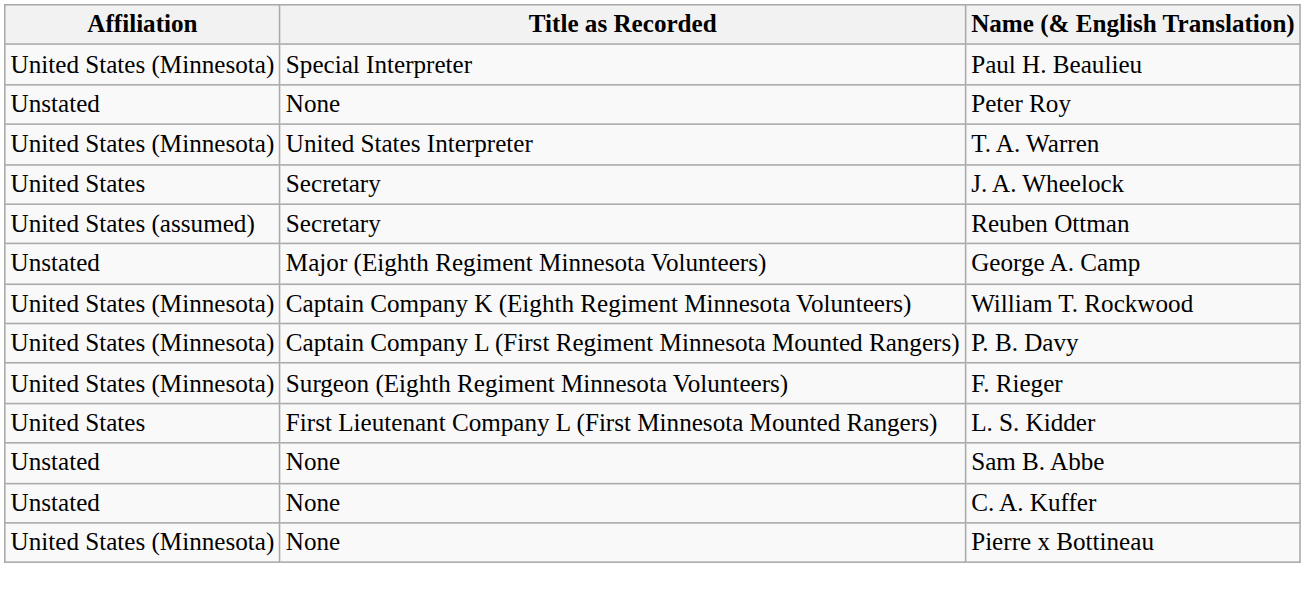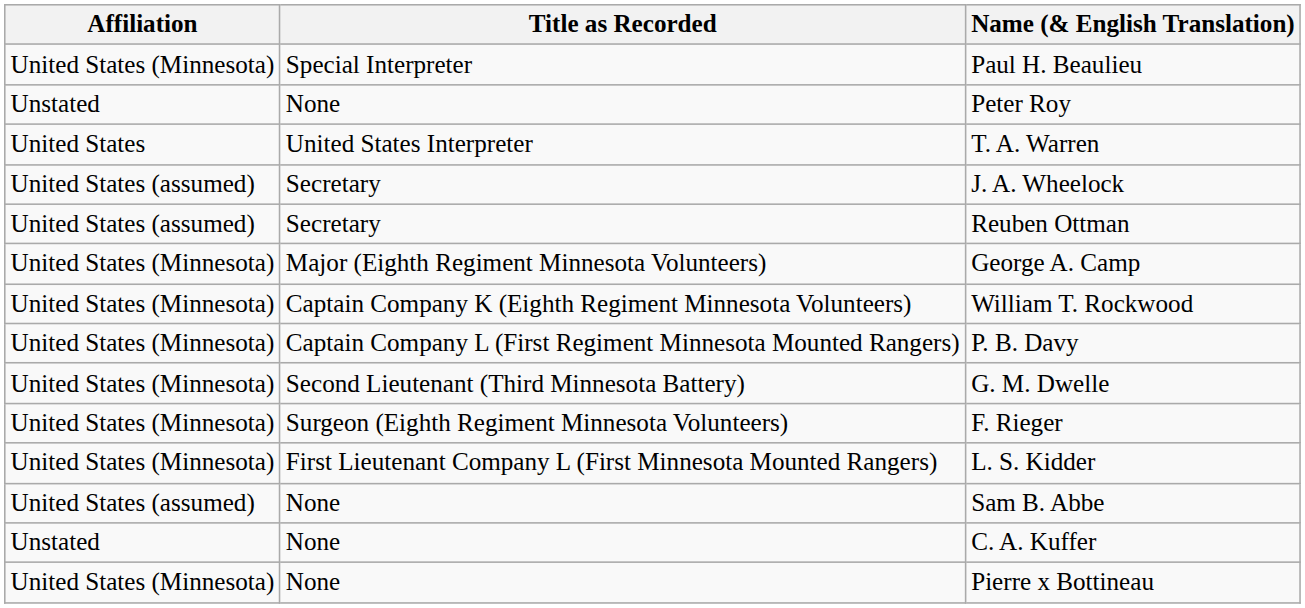T. A. Warren | Affiliation: United States (Minnesota) -> United States
J. A. Wheelock | Affiliation: United States -> United States (assumed)
George A. Camp | Affiliation: Unstated -> United States (Minnesota)
+ row: United States (Minnesota) | Second Lieutenant (Third Minnesota Battery) | G. M. Dwelle
L. S. Kidder | Affiliation: United States -> United States (Minnesota)
Sam B. Abbe | Affiliation: Unstated -> United States (assumed)
